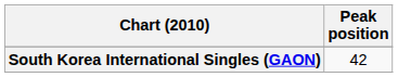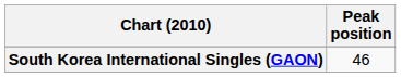South Korea International Singles (GAON) | Peak position: 42 -> 46
